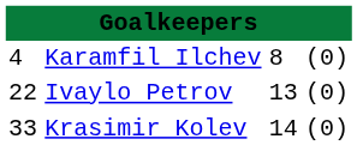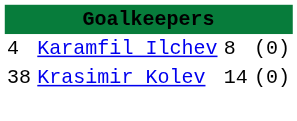- row: 22 | Ivaylo Petrov | 13 | (0)
Krasimir Kolev | column 1: 33 -> 38
